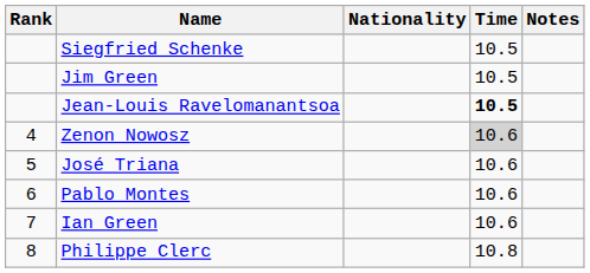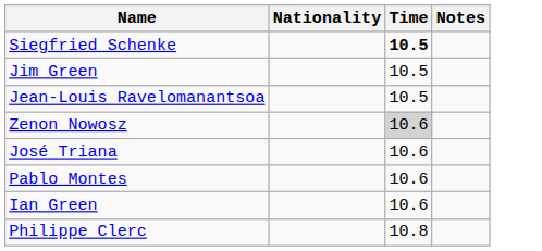- column: Rank | 4 | 5 | 6 | 7 | 8
Siegfried Schenke | Time: normal -> bold
Jean-Louis Ravelomanantsoa | Time: bold -> normal
